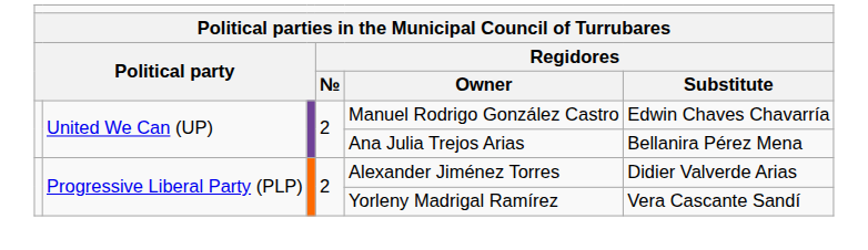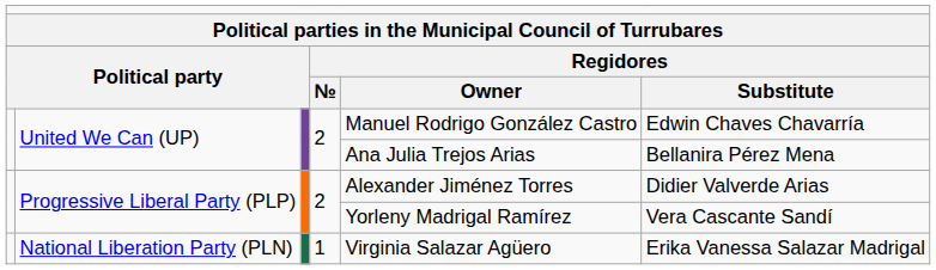+ row: National Liberation Party (PLN) | 1 | Virginia Salazar Agüero | Erika Vanessa Salazar Madrigal
